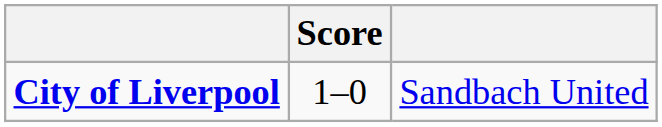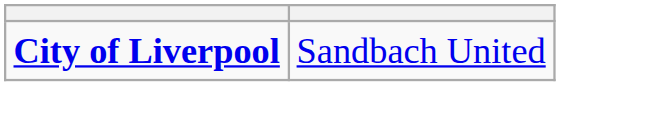- column: Score | 1–0
